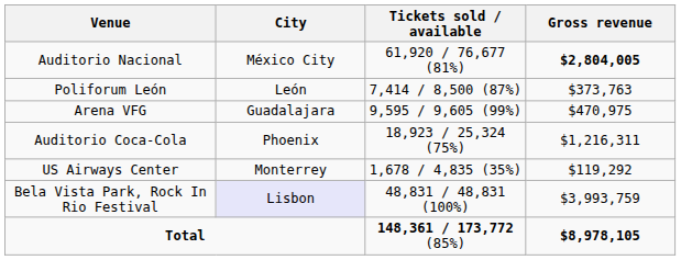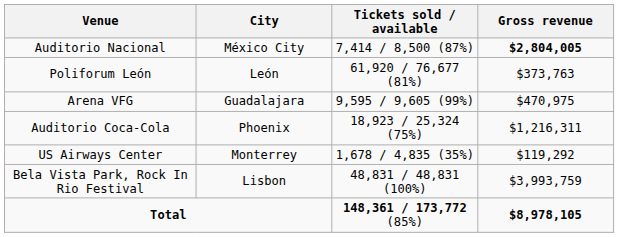Auditorio Nacional | Tickets sold / available: 61,920 / 76,677 (81%) -> 7,414 / 8,500 (87%)
Poliforum León | Tickets sold / available: 7,414 / 8,500 (87%) -> 61,920 / 76,677 (81%)
Bela Vista Park, Rock In Rio Festival | City: lavender background -> no background
